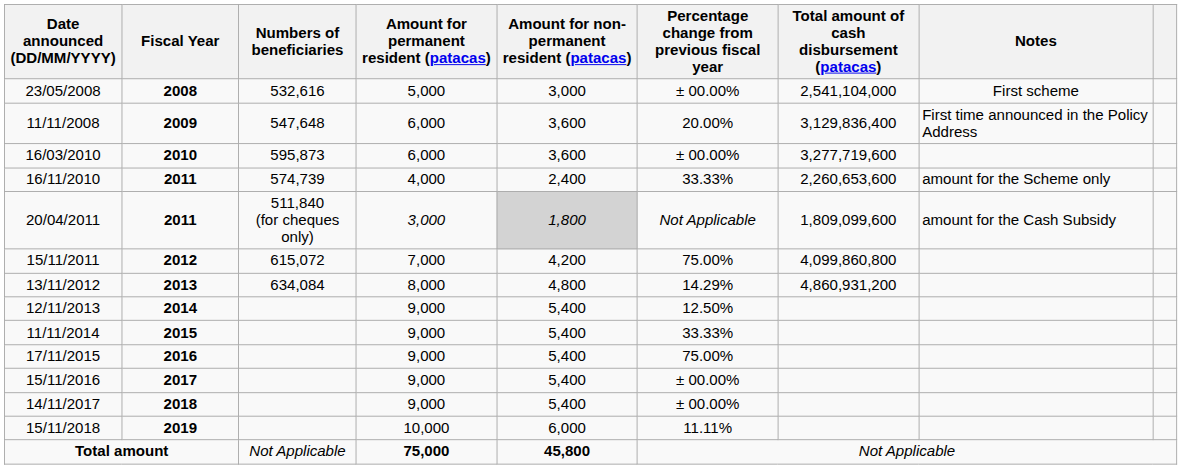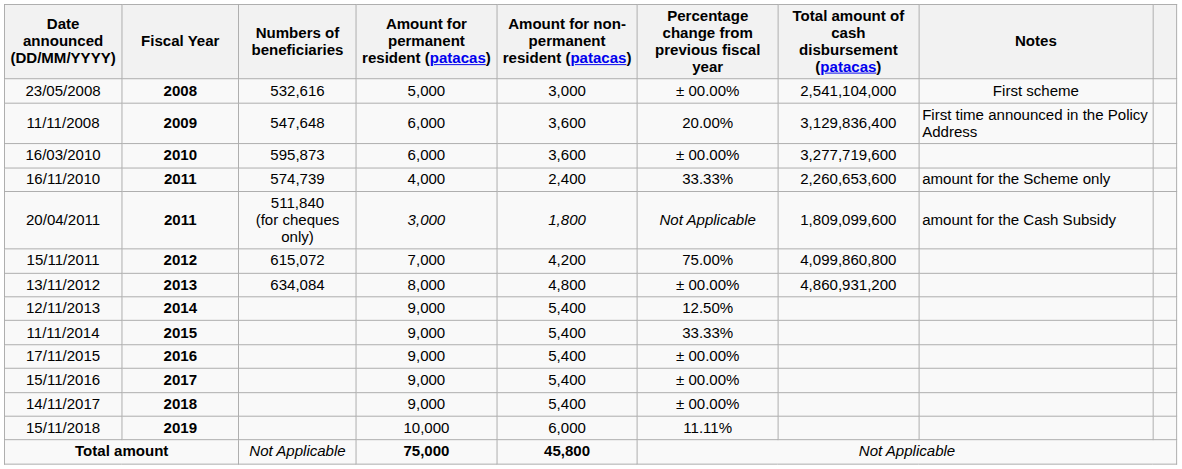20/04/2011 | Amount for non-permanent resident (patacas): lightgrey background -> no background
13/11/2012 | Percentage change from previous fiscal year: 14.29% -> ± 00.00%
17/11/2015 | Percentage change from previous fiscal year: 75.00% -> ± 00.00%
